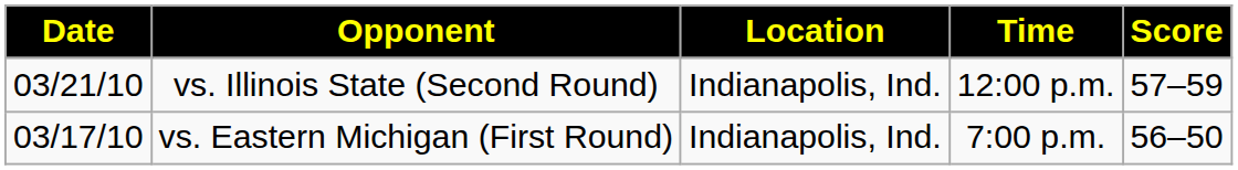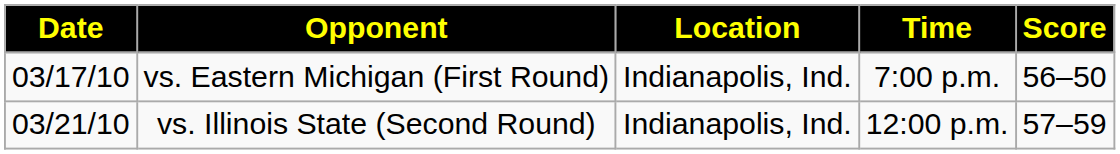rows swapped: vs. Eastern Michigan (First Round) <-> vs. Illinois State (Second Round)
